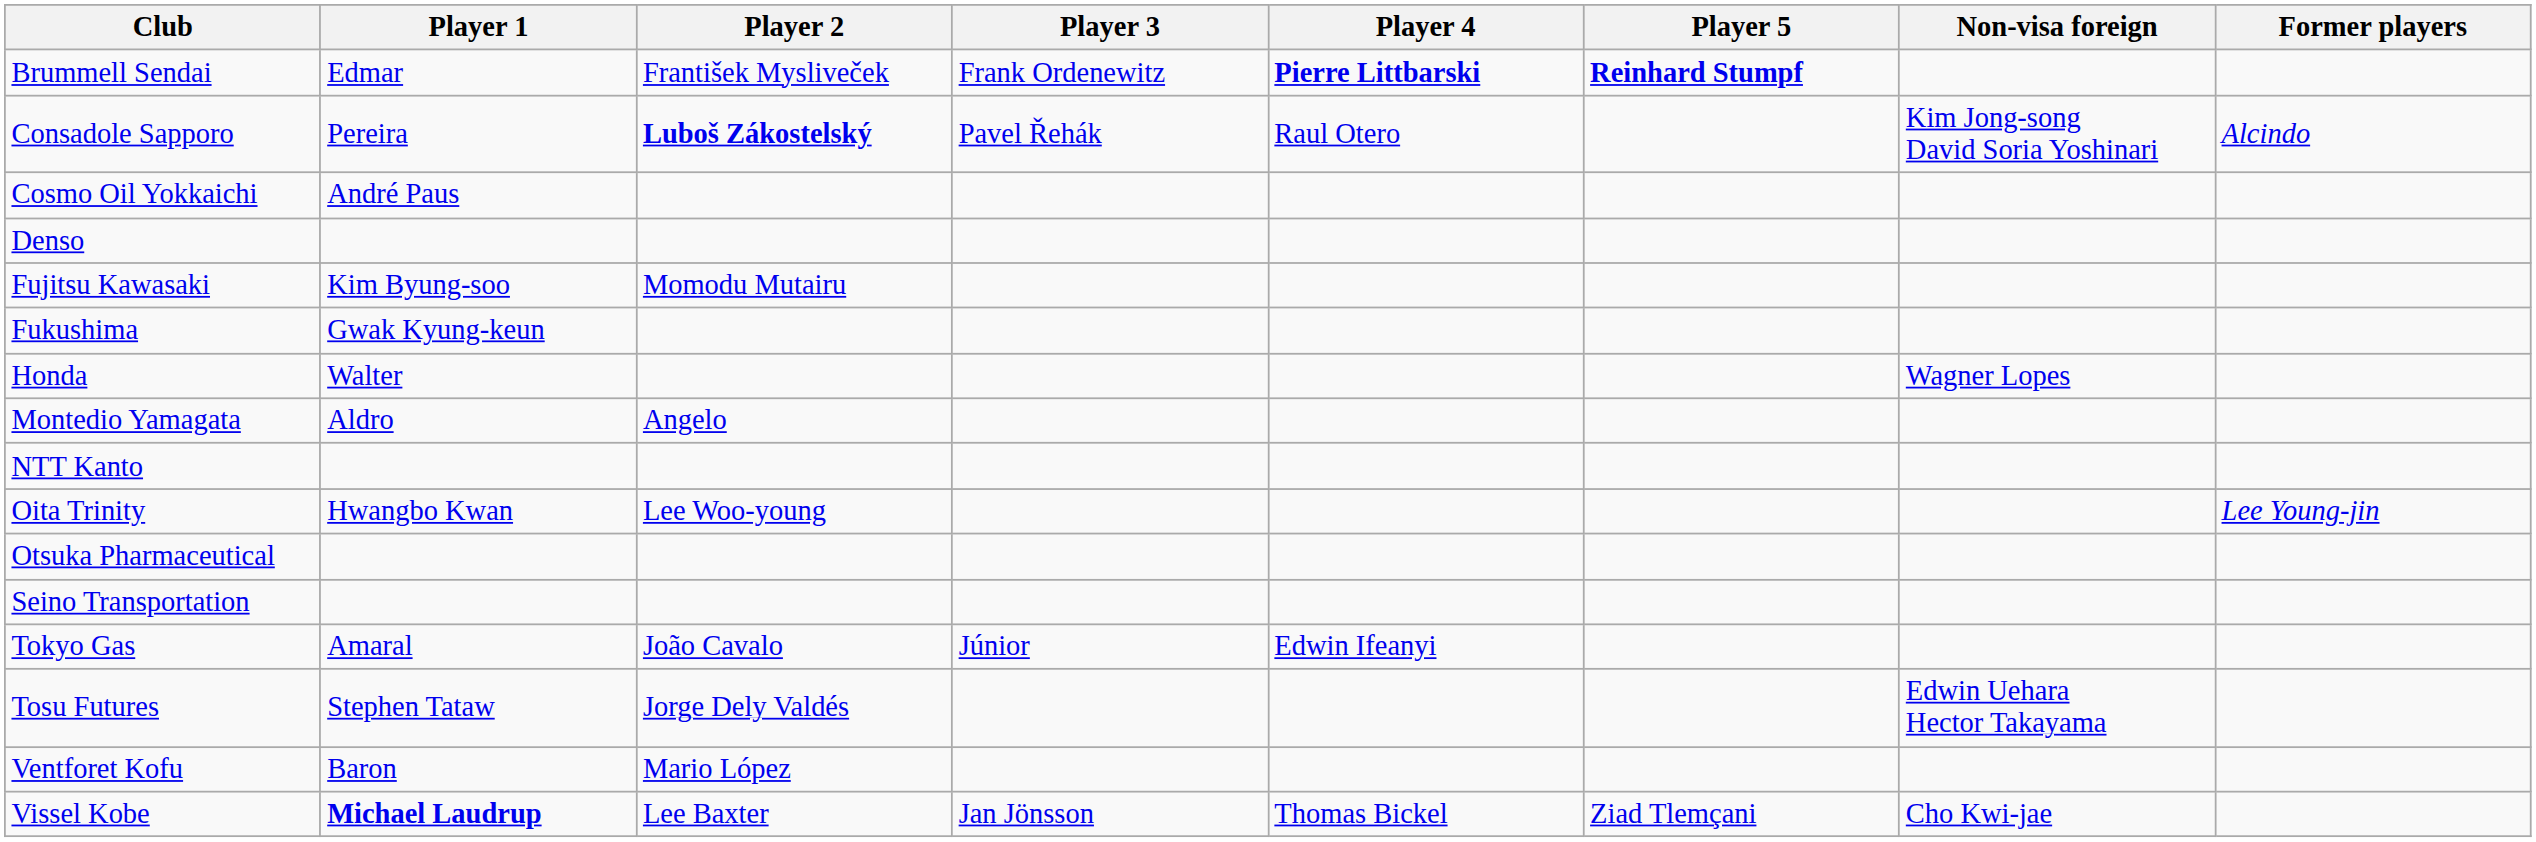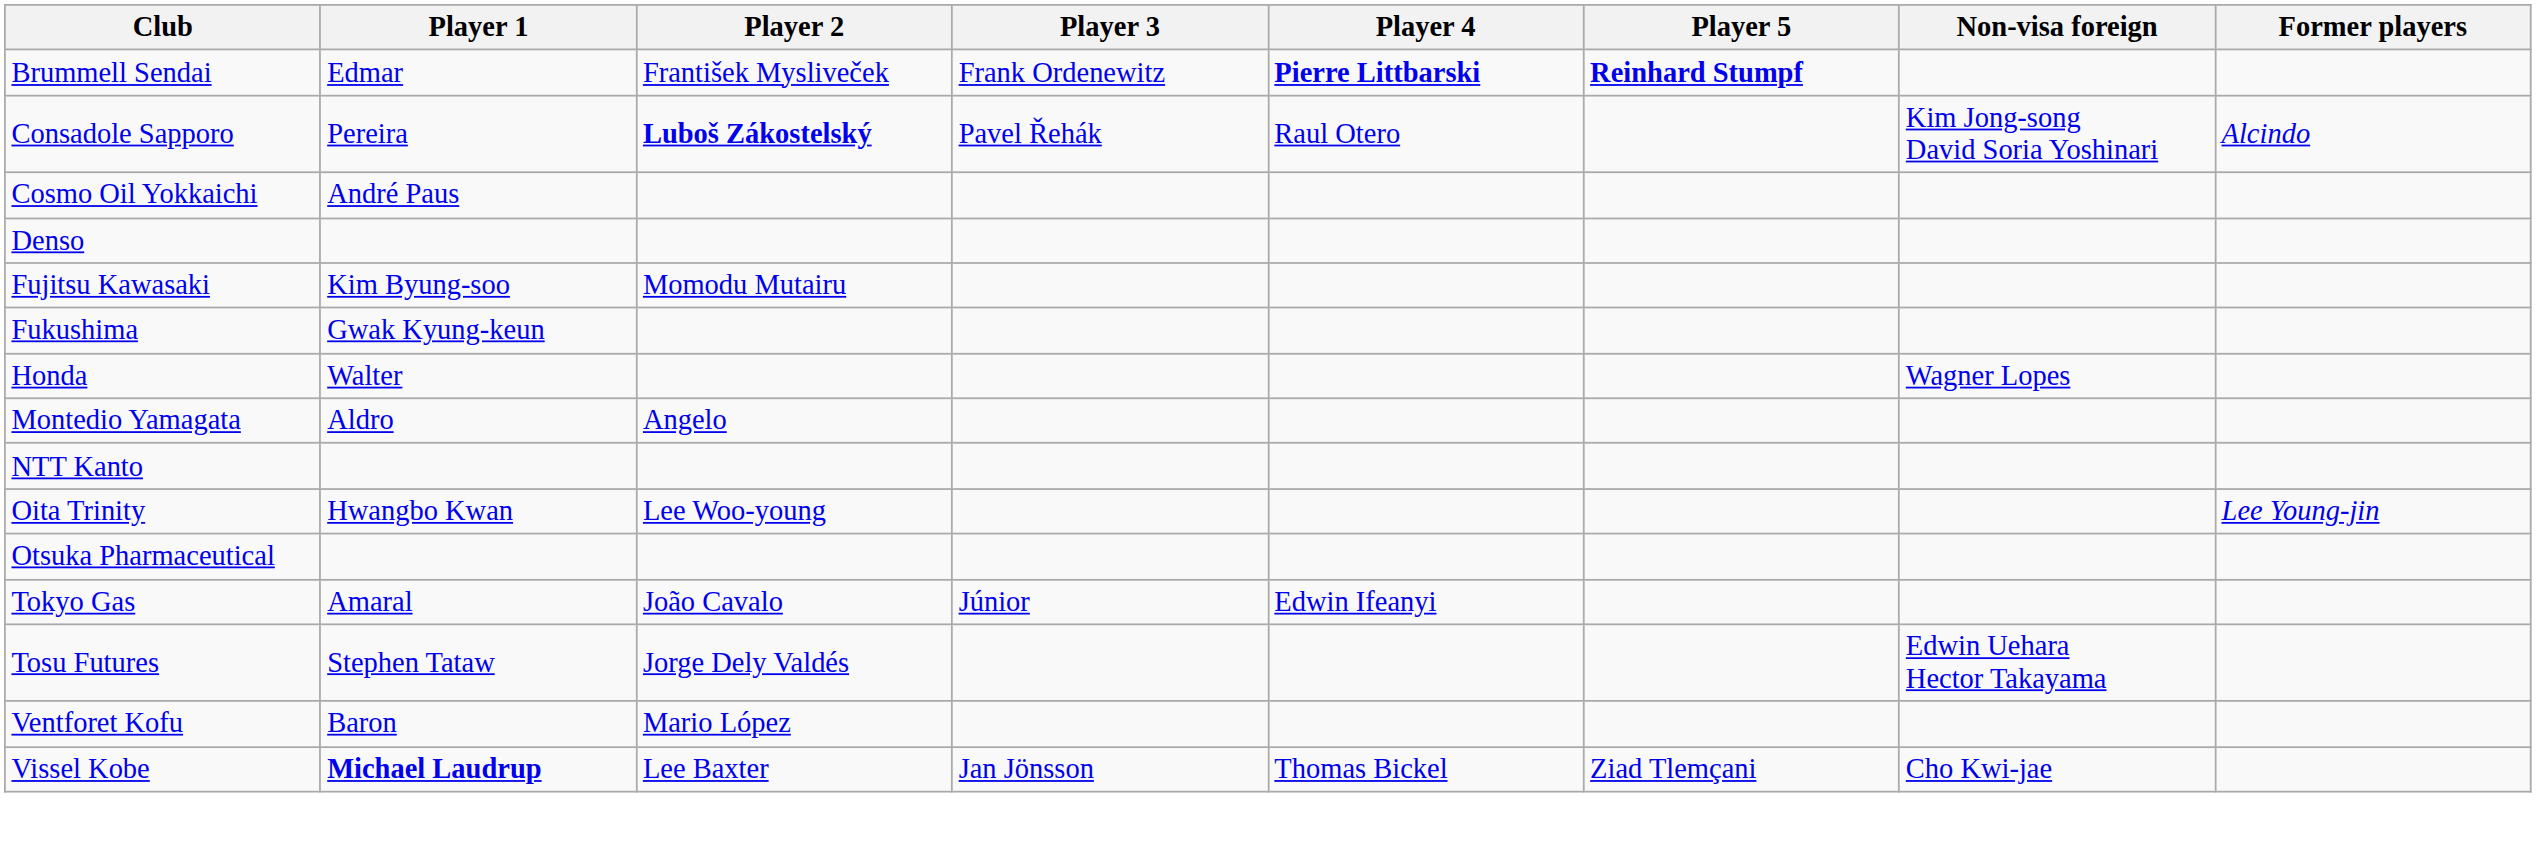- row: Seino Transportation
